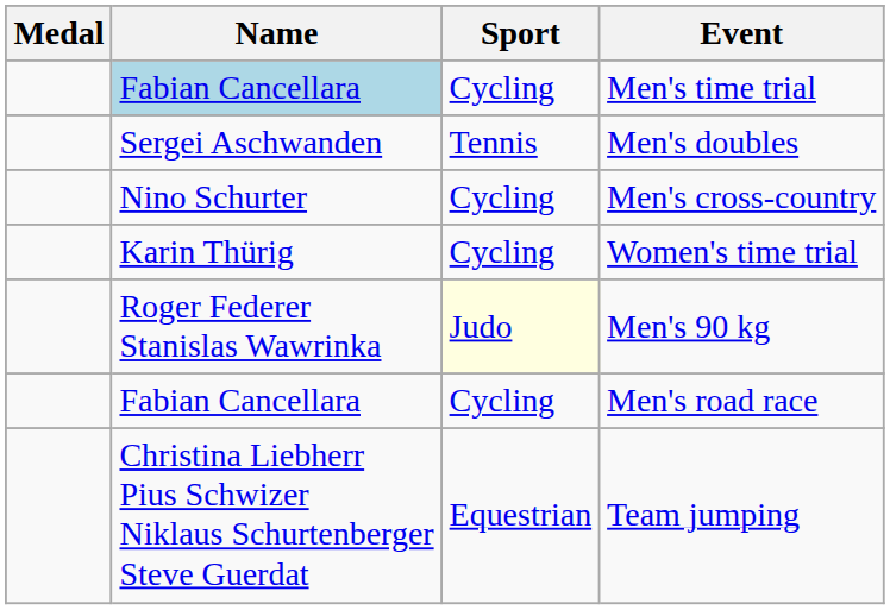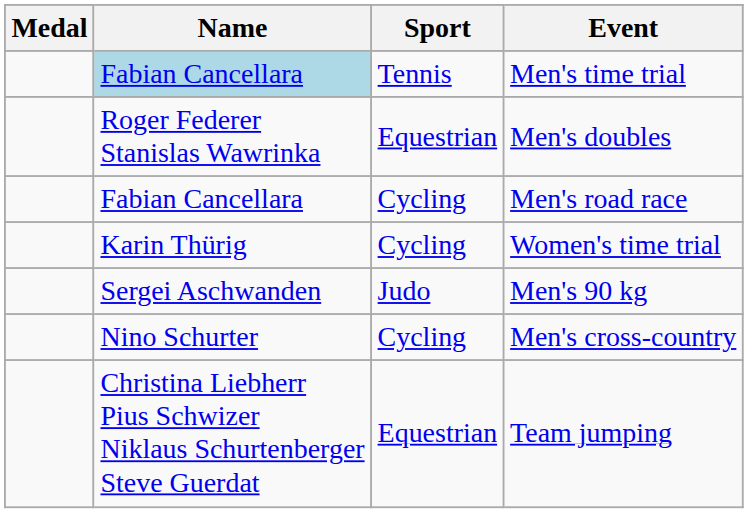Men's time trial | Sport: Cycling -> Tennis
Men's doubles | Name: Sergei Aschwanden -> Roger Federer Stanislas Wawrinka
Men's doubles | Sport: Tennis -> Equestrian
rows swapped: Men's road race <-> Men's cross-country
Men's 90 kg | Name: Roger Federer Stanislas Wawrinka -> Sergei Aschwanden
Men's 90 kg | Sport: lightyellow background -> no background
